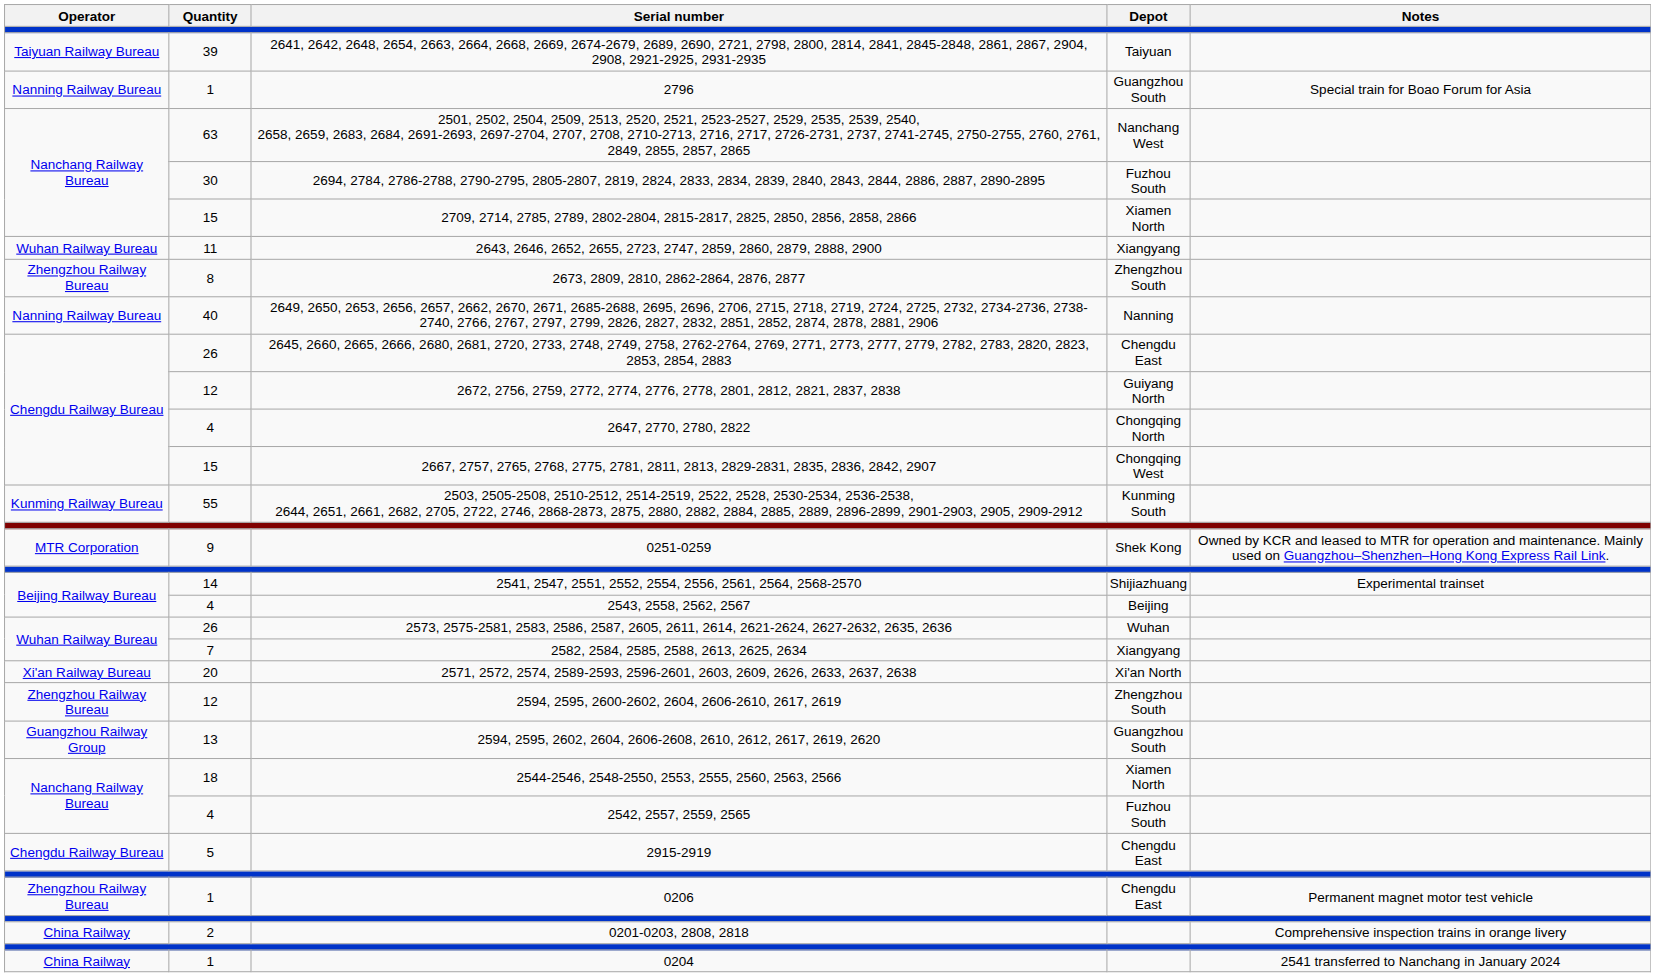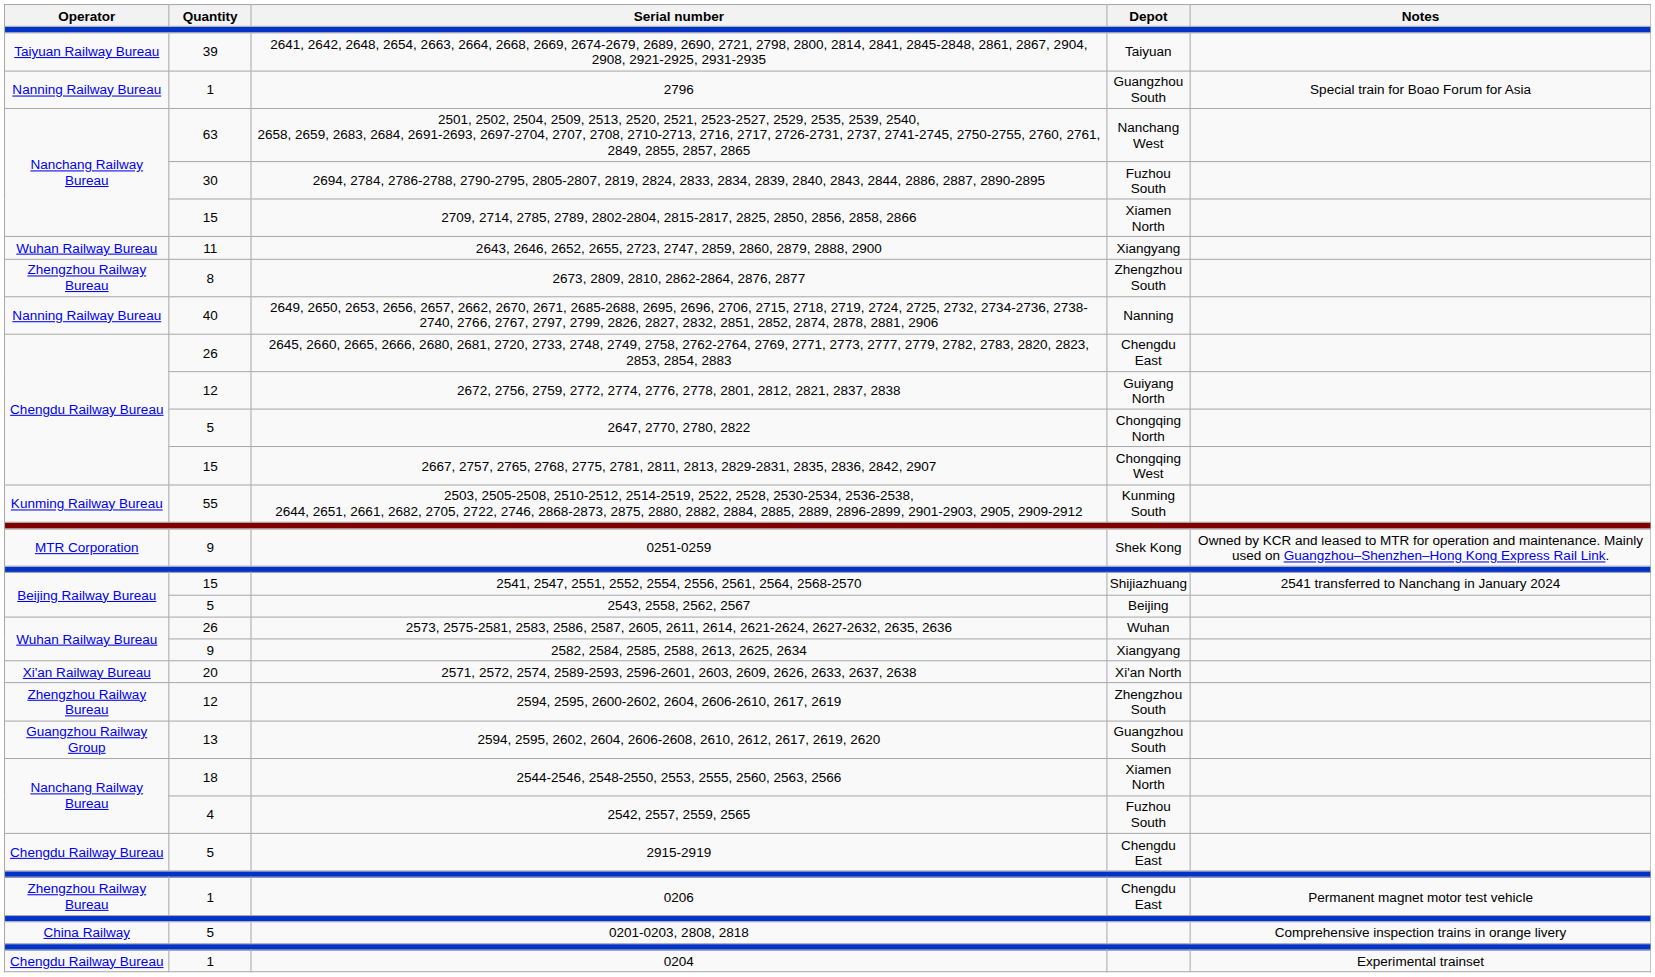2647, 2770, 2780, 2822 | Quantity: 4 -> 5
2541, 2547, 2551, 2552, 2554, 2556, 2561, 2564, 2568-2570 | Quantity: 14 -> 15
2541, 2547, 2551, 2552, 2554, 2556, 2561, 2564, 2568-2570 | Notes: Experimental trainset -> 2541 transferred to Nanchang in January 2024
2543, 2558, 2562, 2567 | Quantity: 4 -> 5
2582, 2584, 2585, 2588, 2613, 2625, 2634 | Quantity: 7 -> 9
0201-0203, 2808, 2818 | Quantity: 2 -> 5
0204 | Operator: China Railway -> Chengdu Railway Bureau
0204 | Notes: 2541 transferred to Nanchang in January 2024 -> Experimental trainset
